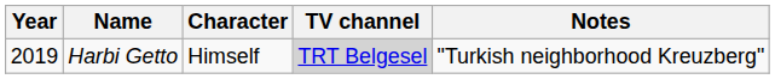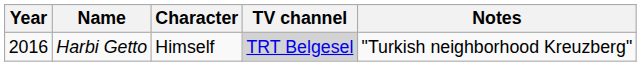Harbi Getto | Year: 2019 -> 2016
